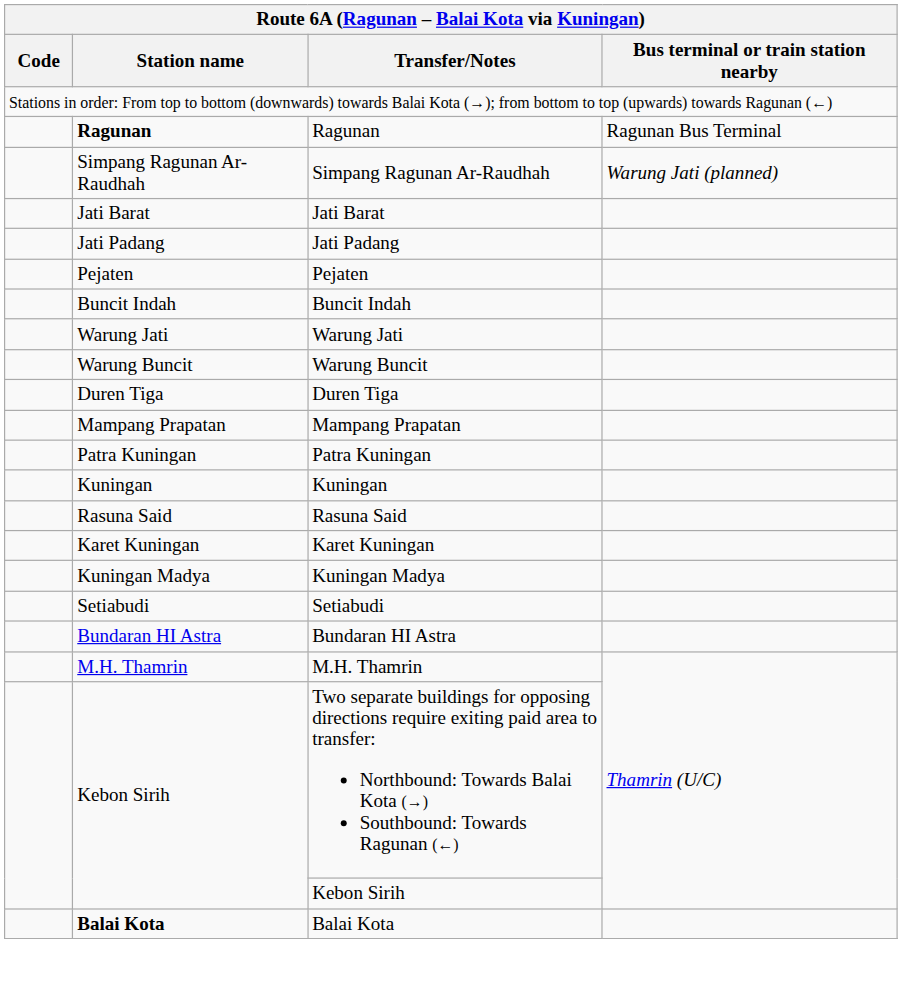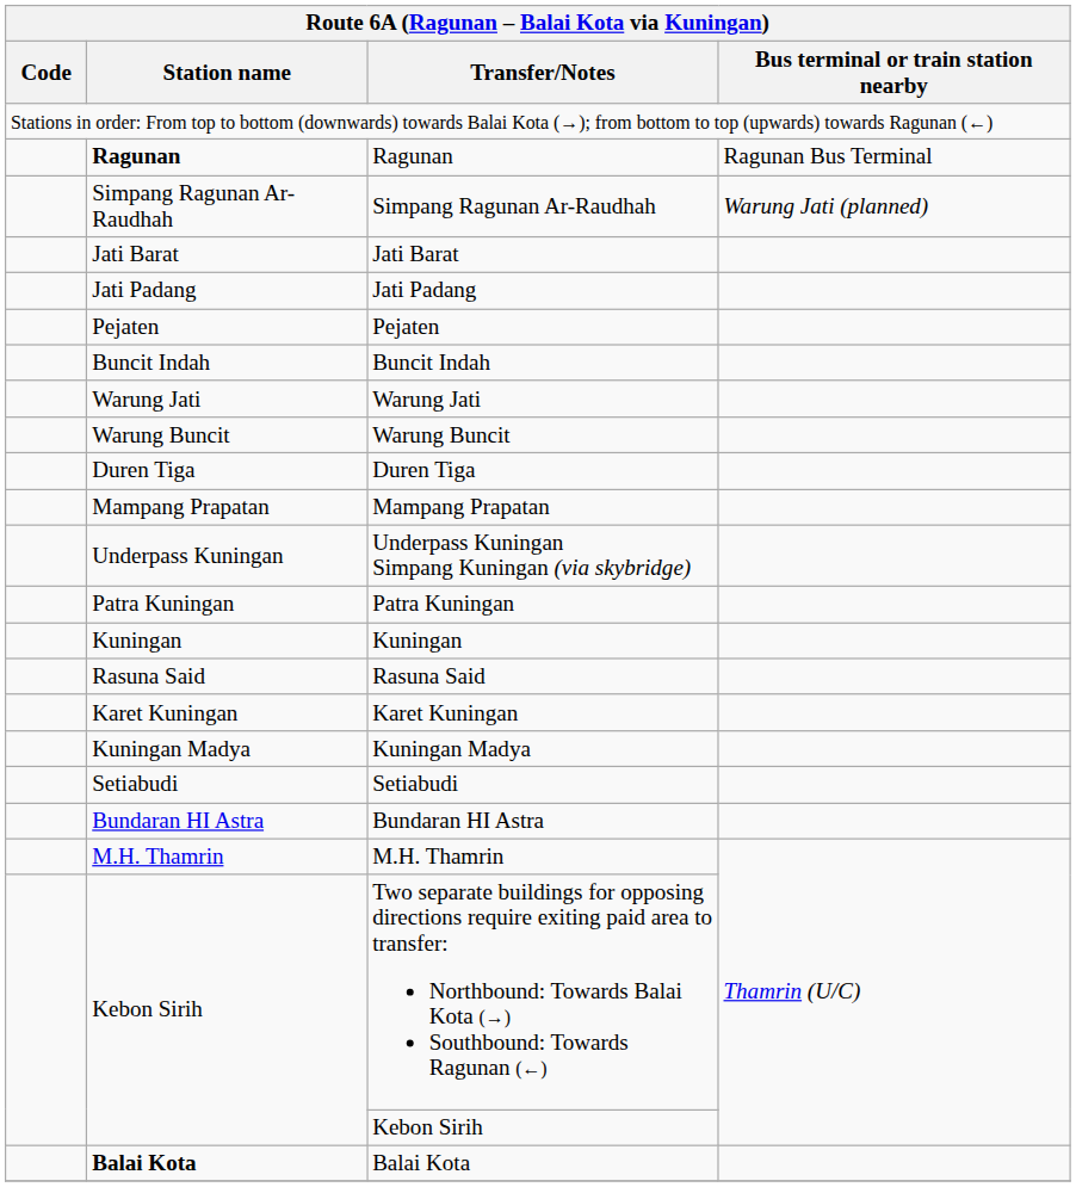+ row: Underpass Kuningan | Underpass Kuningan Simpang Kuningan (via skybridge)
